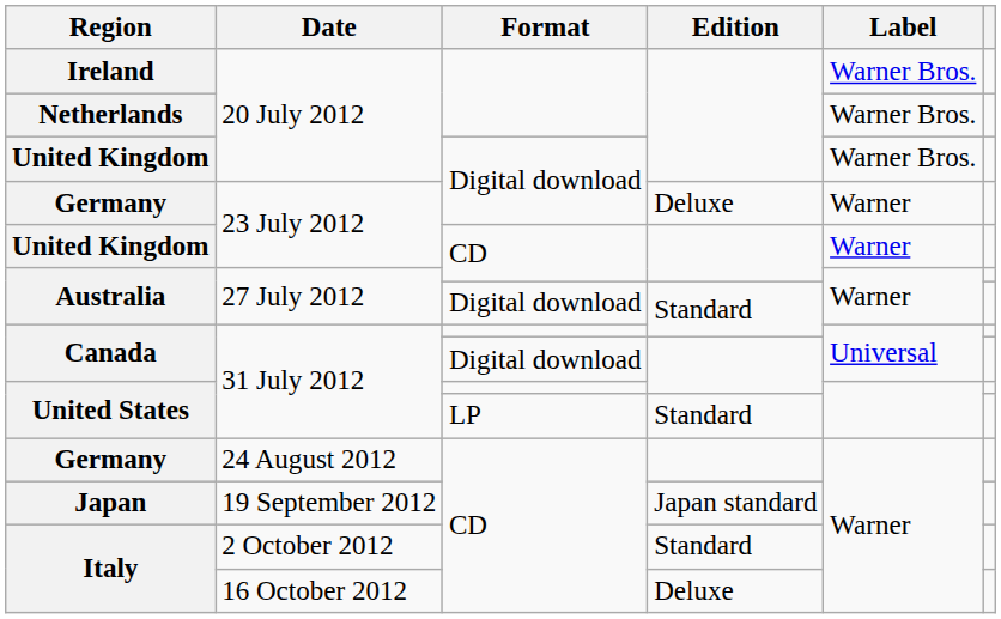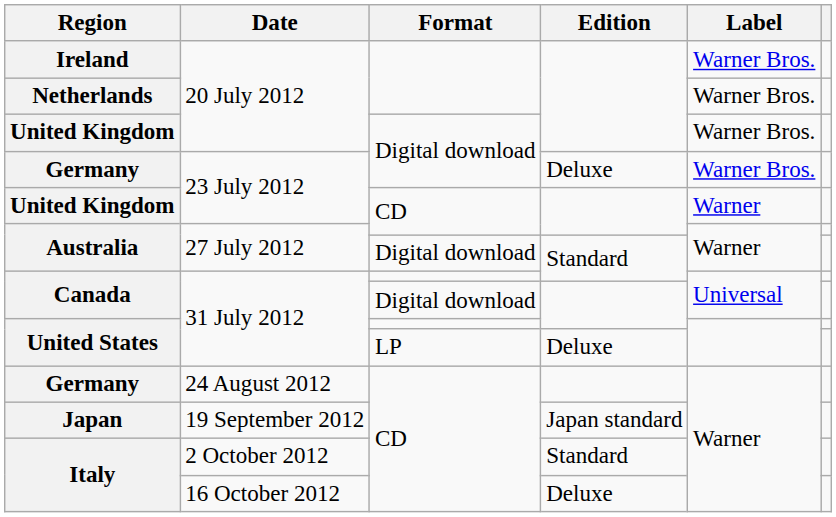Germany / Digital download | Label: Warner -> Warner Bros.
United States / LP | Edition: Standard -> Deluxe
